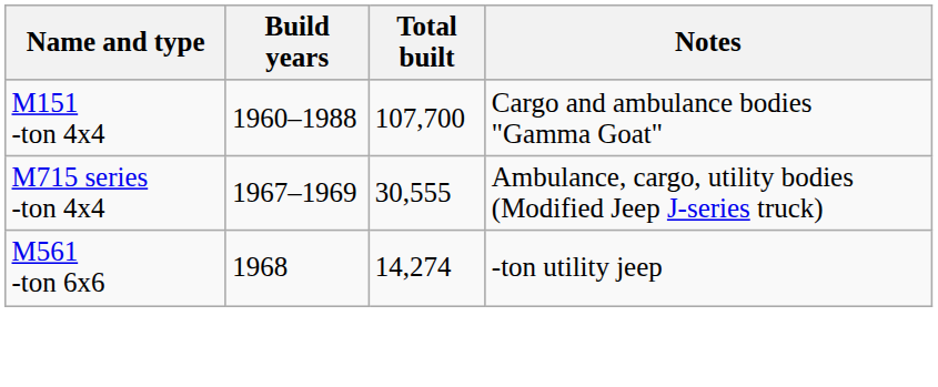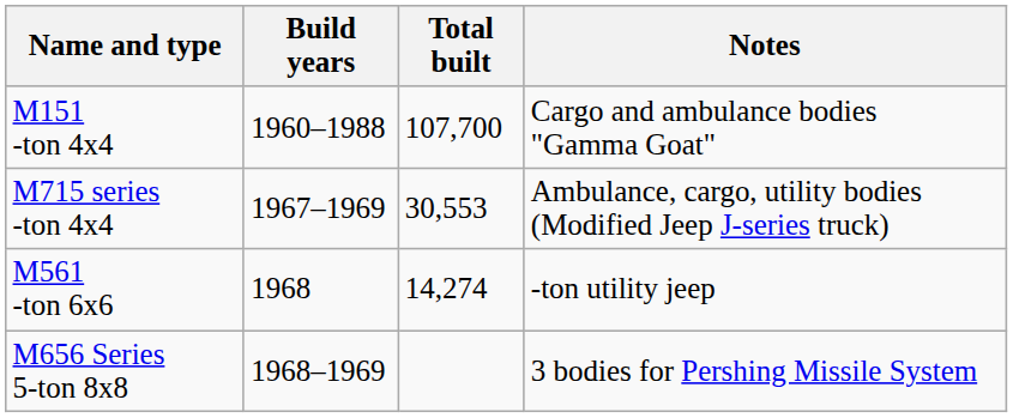M715 series -ton 4x4 | Total built: 30,555 -> 30,553
+ row: M656 Series 5-ton 8x8 | 1968–1969 | 3 bodies for Pershing Missile System
